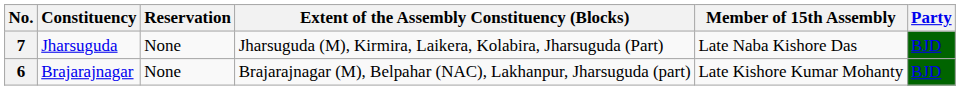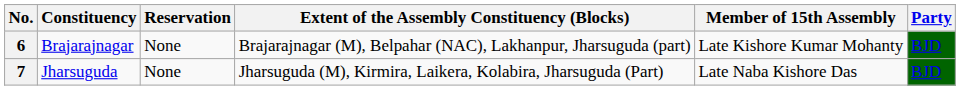rows swapped: 6 <-> 7
